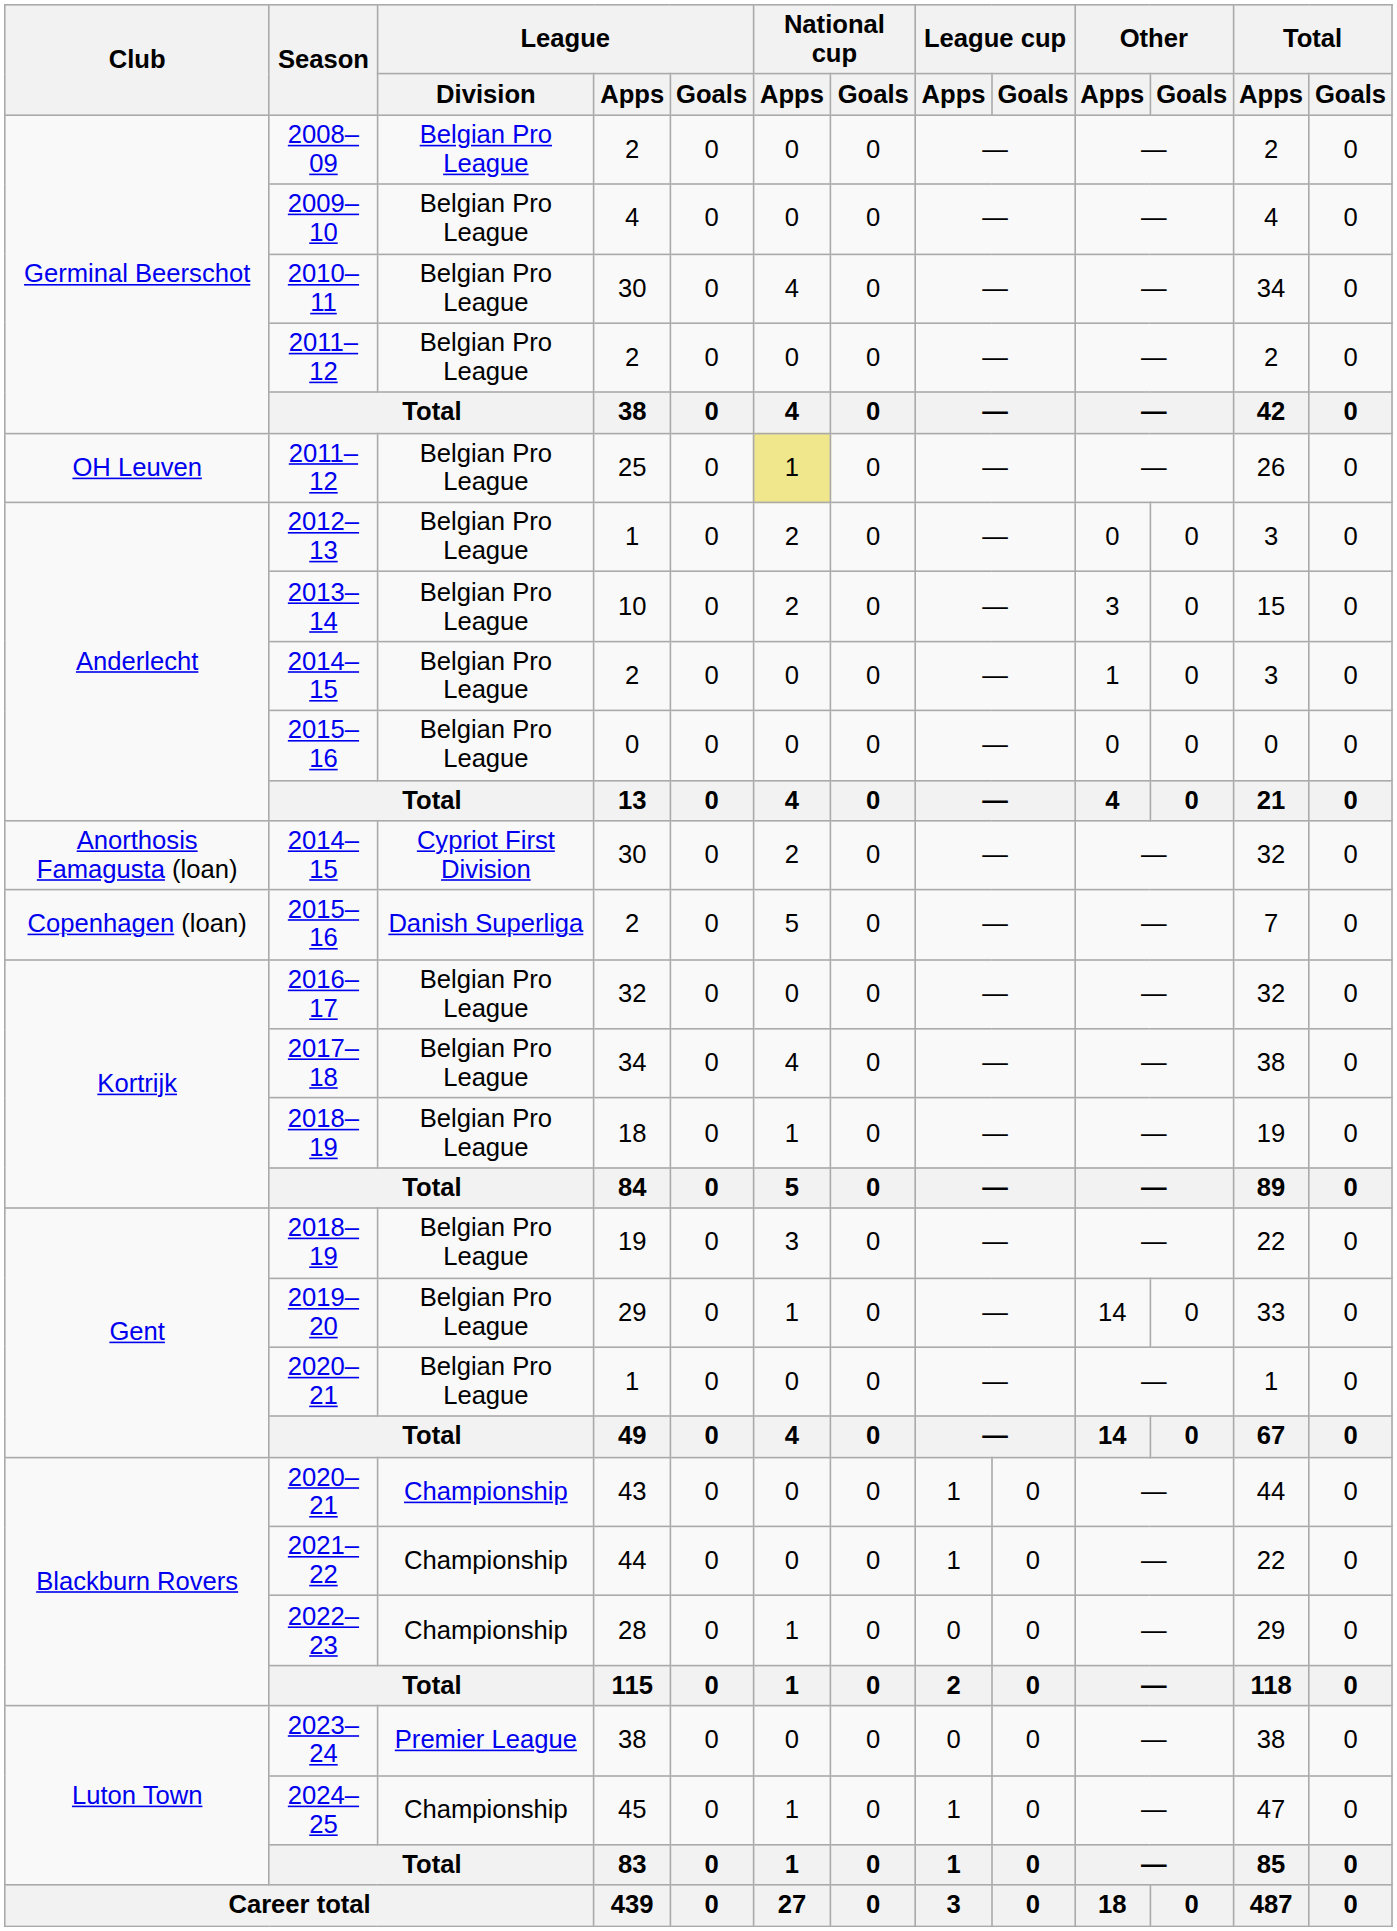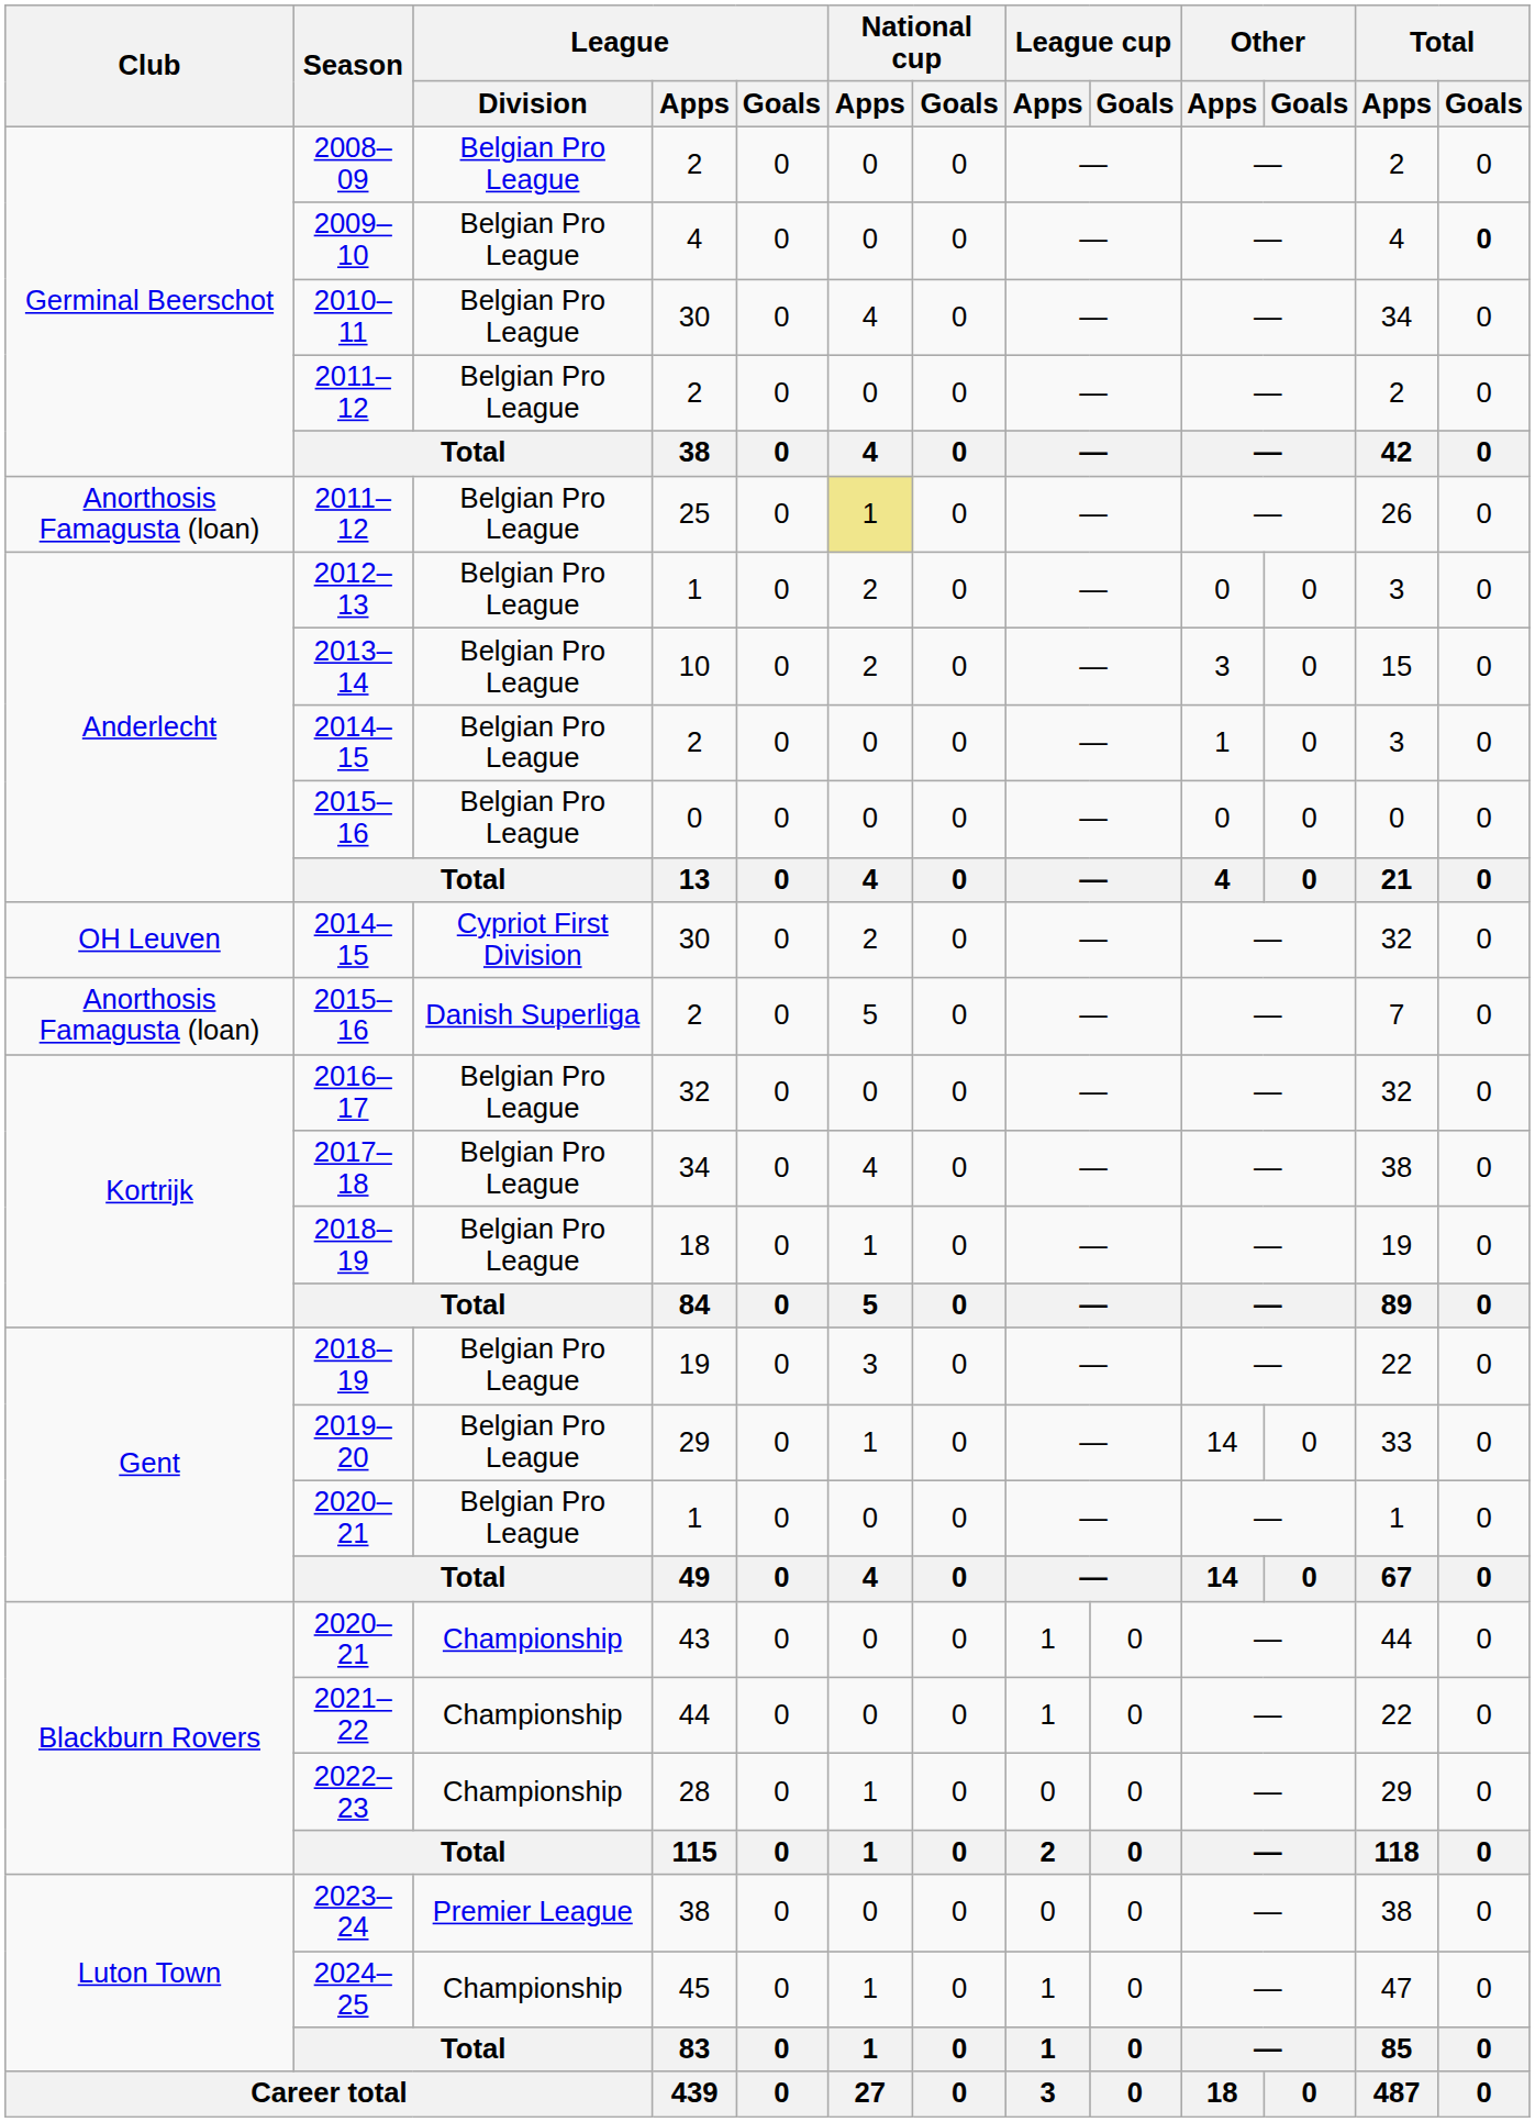2009–10 | Total / Goals: normal -> bold
2011–12 / 25 | Club: OH Leuven -> Anorthosis Famagusta (loan)
2014–15 / 30 | Club: Anorthosis Famagusta (loan) -> OH Leuven
2015–16 / 2 | Club: Copenhagen (loan) -> Anorthosis Famagusta (loan)
